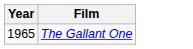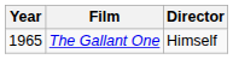+ column: Director | Himself
